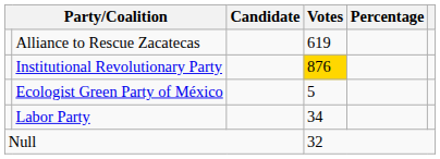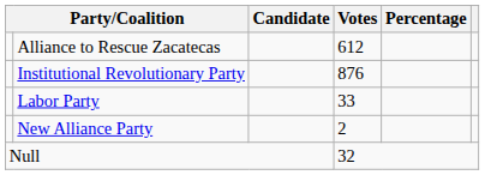Alliance to Rescue Zacatecas | Votes: 619 -> 612
Institutional Revolutionary Party | Votes: gold background -> no background
- row: Ecologist Green Party of México | 5
Labor Party | Votes: 34 -> 33
+ row: New Alliance Party | 2
